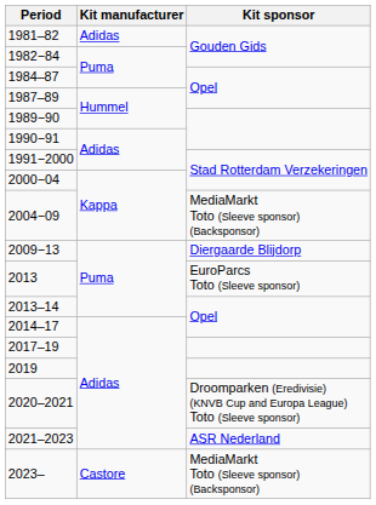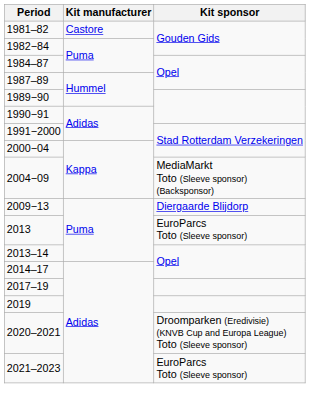1981–82 | Kit manufacturer: Adidas -> Castore
2021–2023 | Kit sponsor: ASR Nederland -> EuroParcs Toto (Sleeve sponsor)
- row: 2023– | Castore | MediaMarkt Toto (Sleeve sponsor) (Backsponsor)
